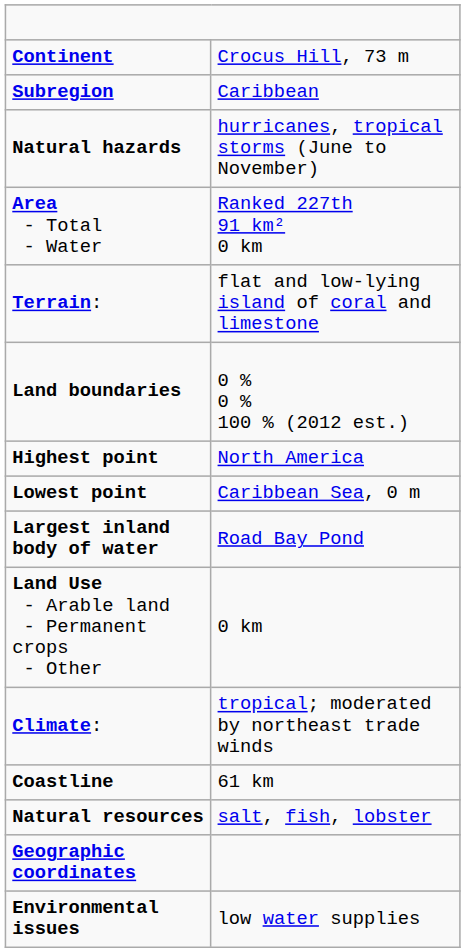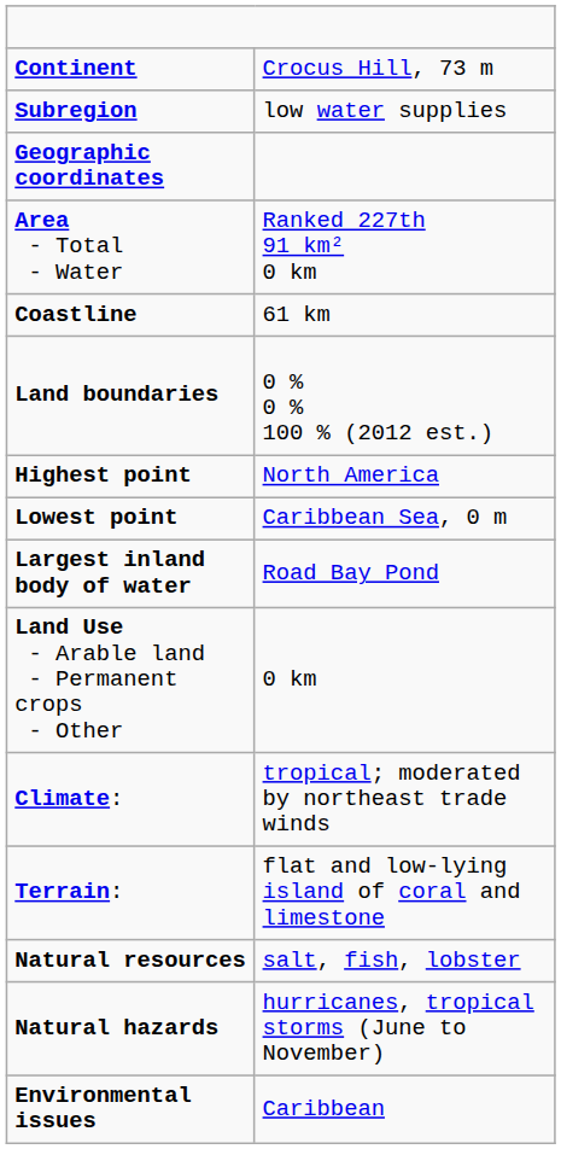Subregion | column 2: Caribbean -> low water supplies
rows swapped: Geographic coordinates <-> Natural hazards
rows swapped: Coastline <-> Terrain:
Environmental issues | column 2: low water supplies -> Caribbean
